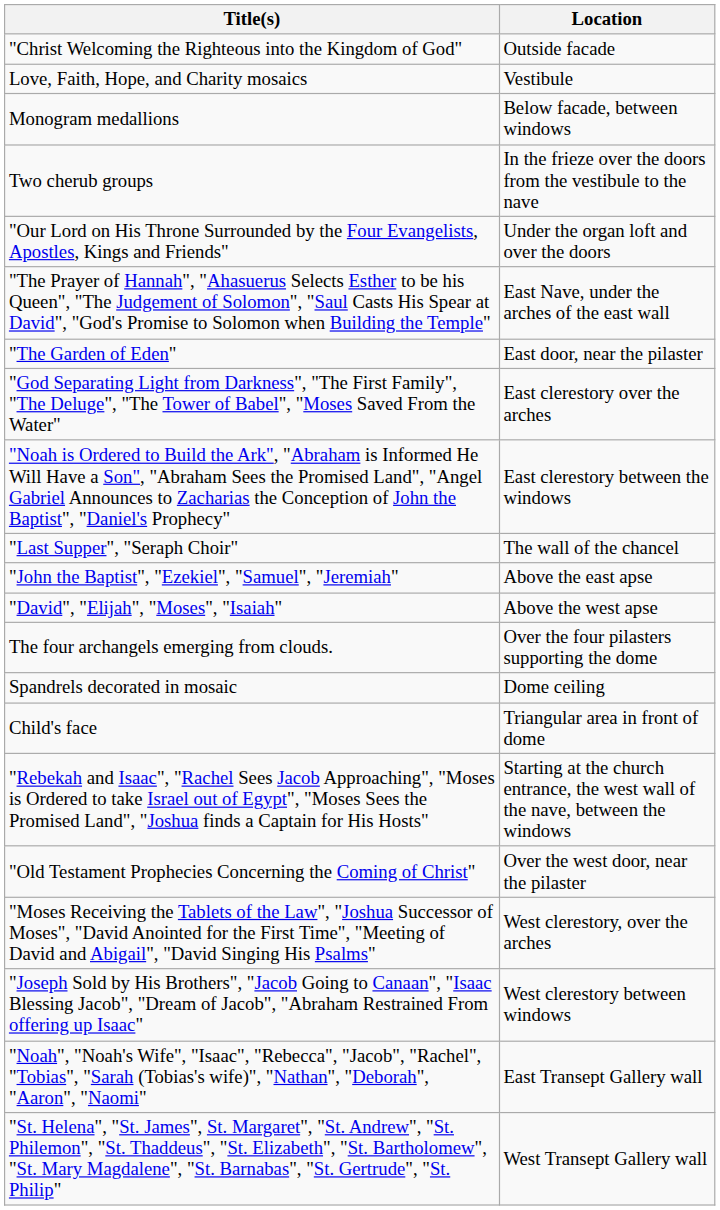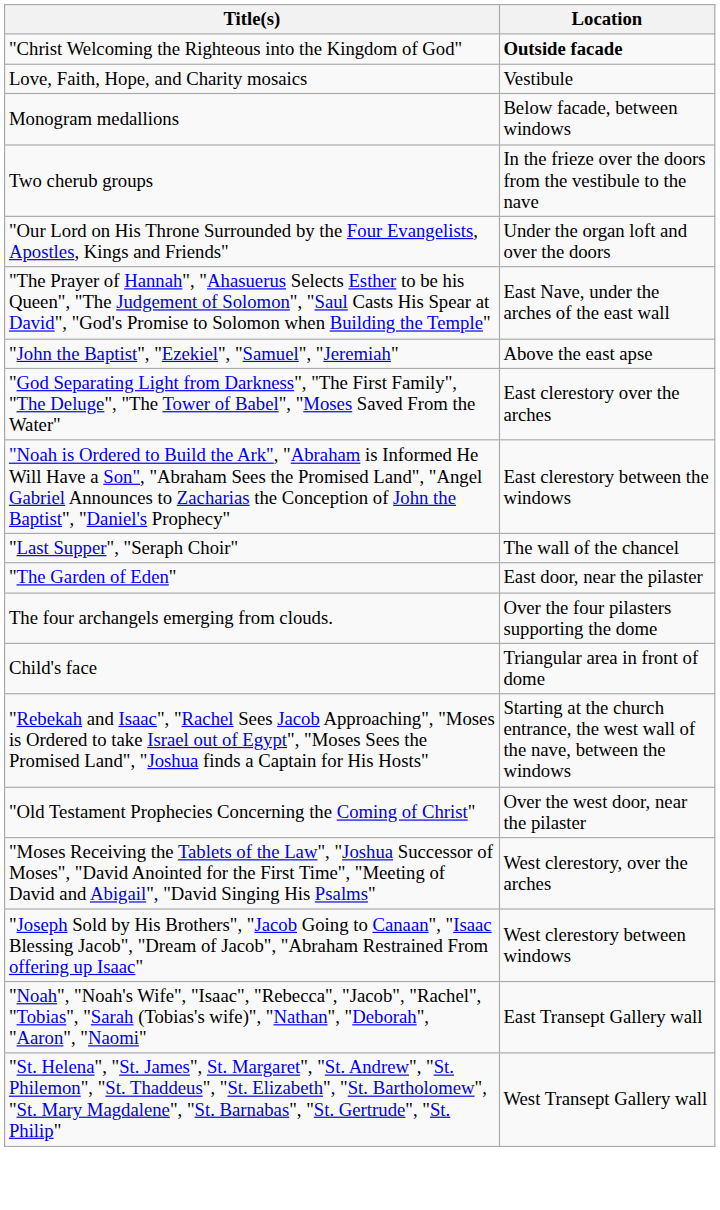"Christ Welcoming the Righteous into the Kingdom of God" | Location: normal -> bold
rows swapped: "The Garden of Eden" <-> "John the Baptist", "Ezekiel", "Samuel", "Jeremiah"
- row: "David", "Elijah", "Moses", "Isaiah" | Above the west apse
- row: Spandrels decorated in mosaic | Dome ceiling
